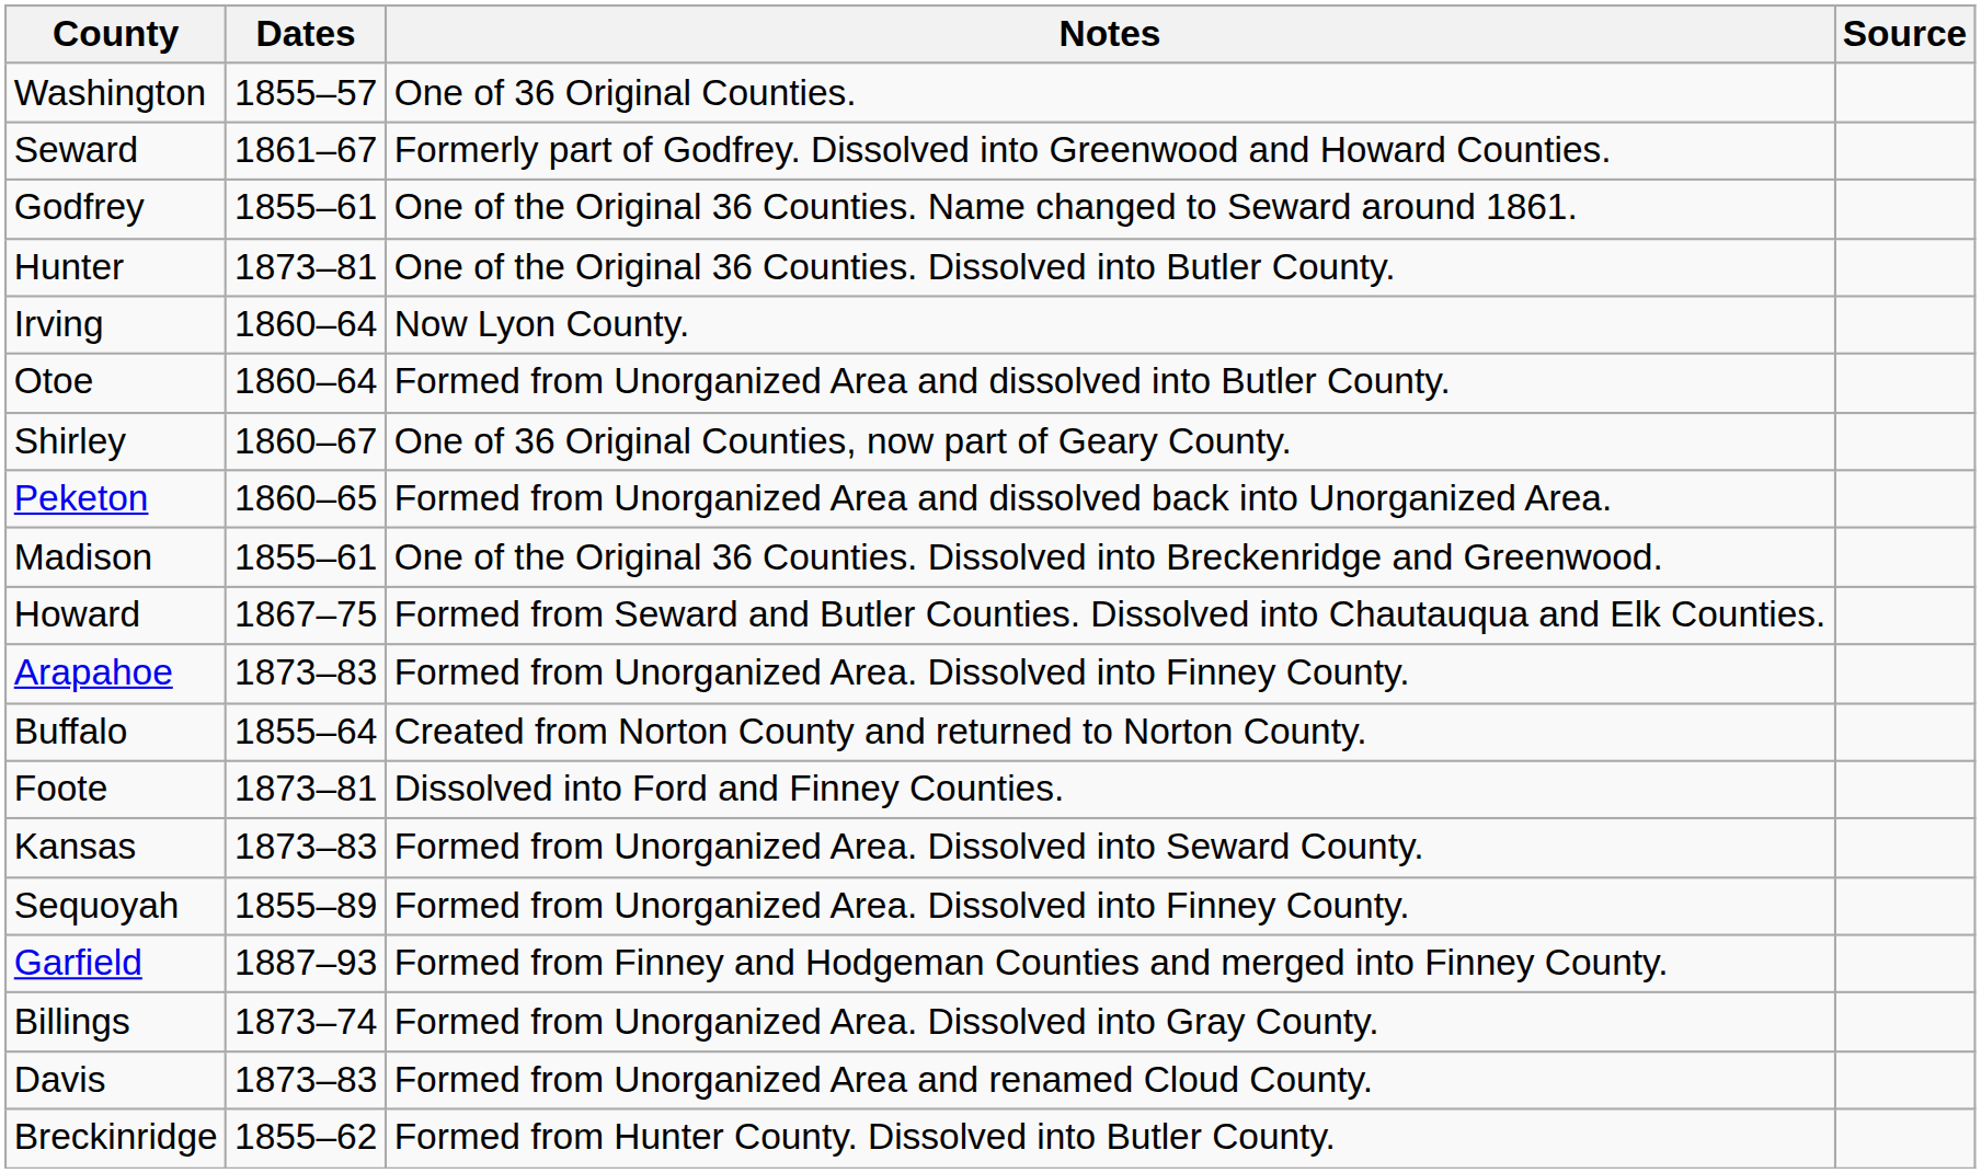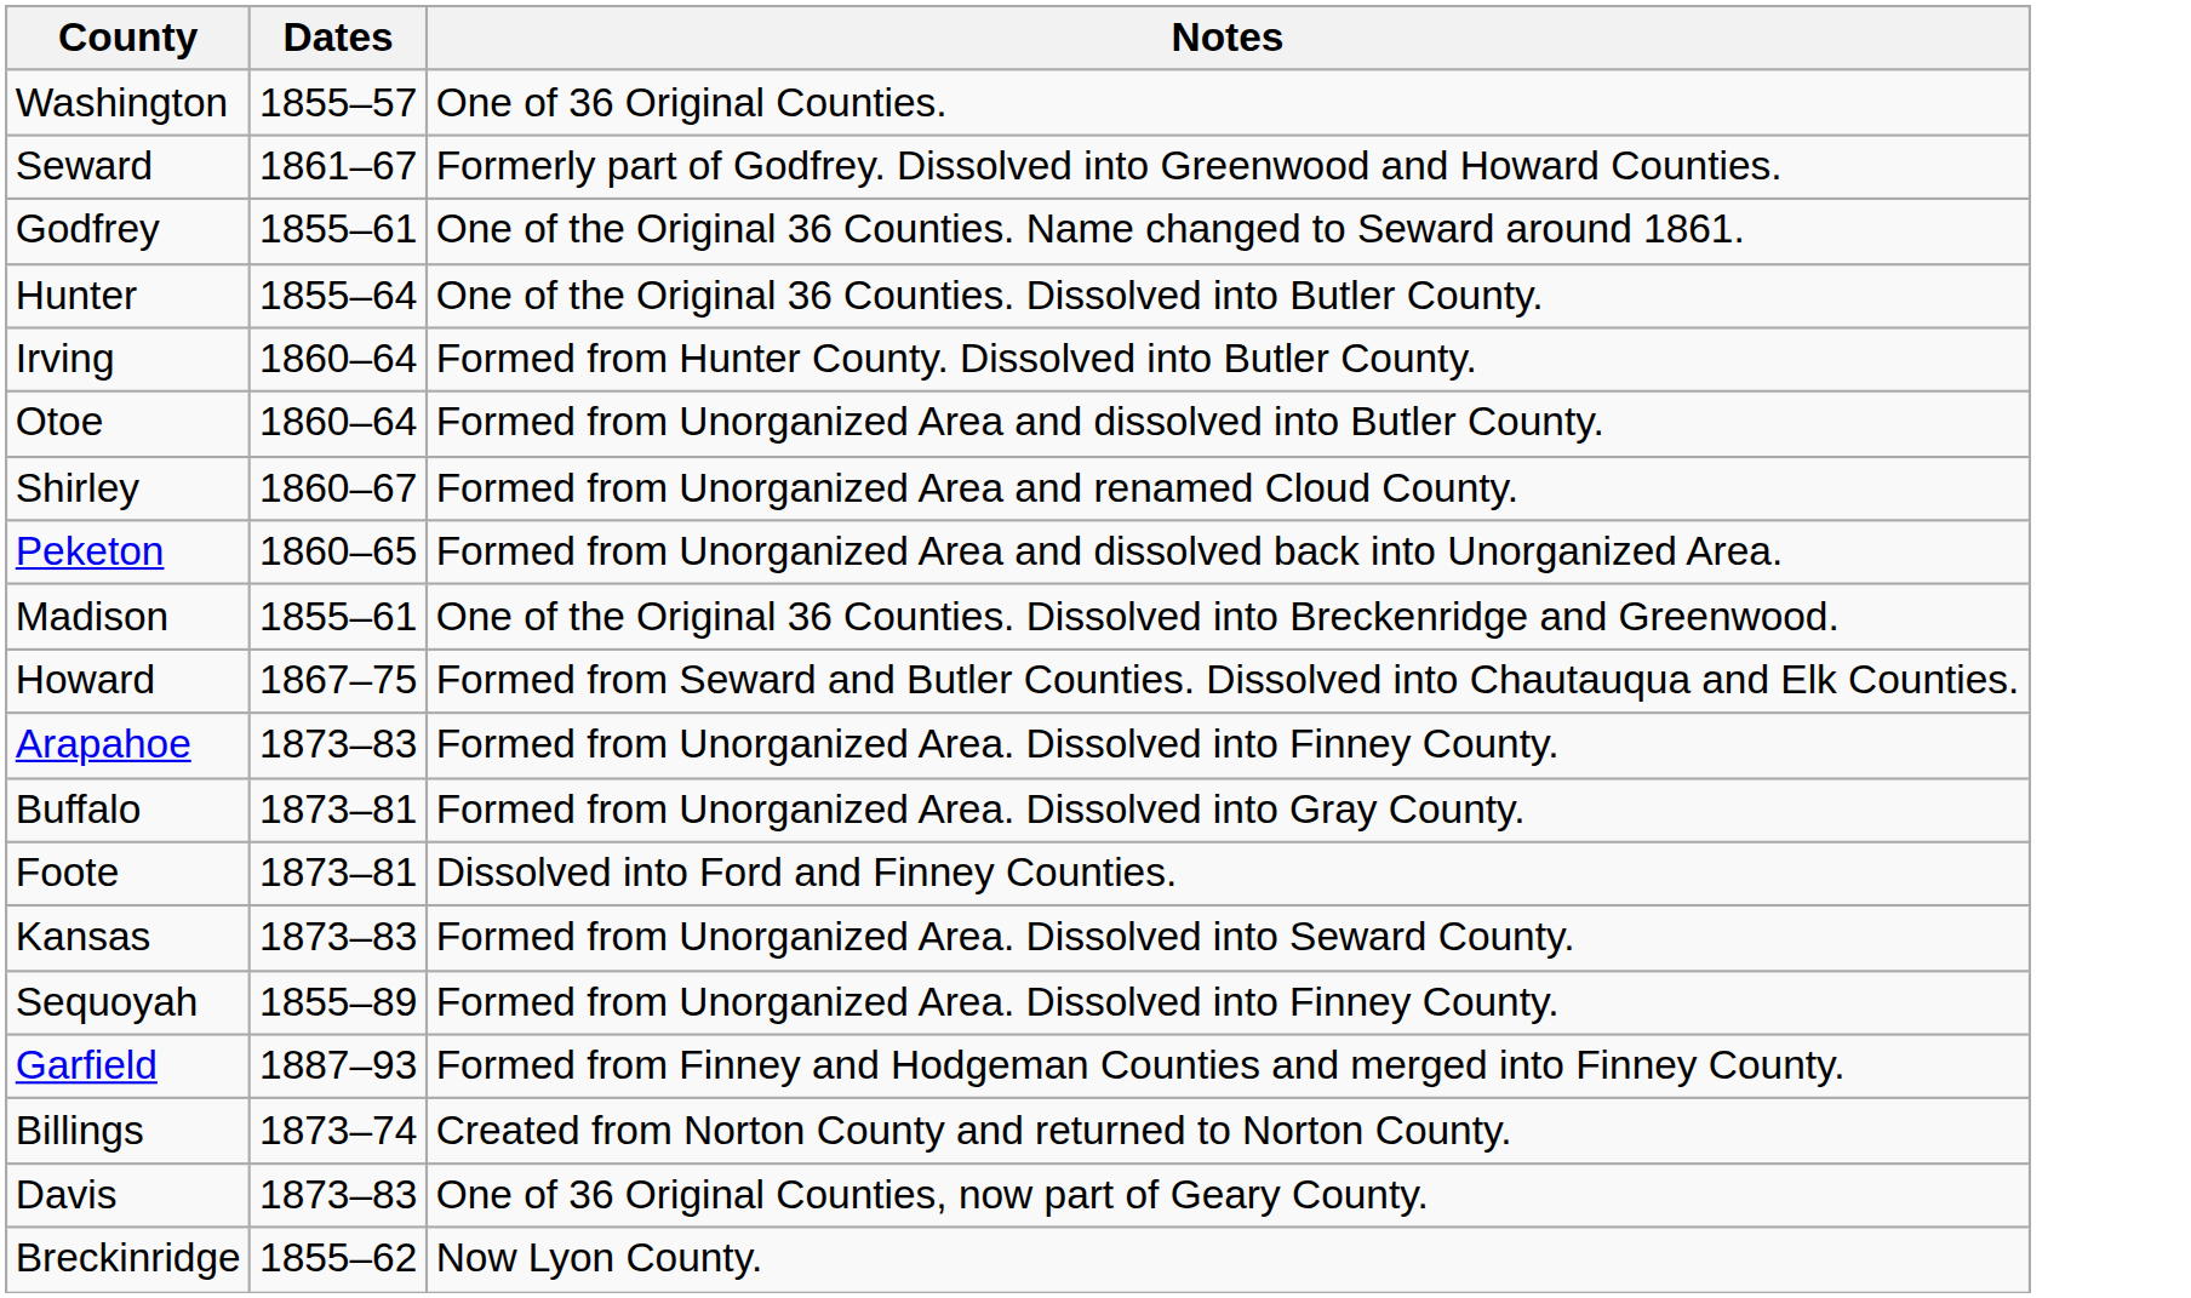- column: Source
Hunter | Dates: 1873–81 -> 1855–64
Irving | Notes: Now Lyon County. -> Formed from Hunter County. Dissolved into Butler County.
Shirley | Notes: One of 36 Original Counties, now part of Geary County. -> Formed from Unorganized Area and renamed Cloud County.
Buffalo | Dates: 1855–64 -> 1873–81
Buffalo | Notes: Created from Norton County and returned to Norton County. -> Formed from Unorganized Area. Dissolved into Gray County.
Billings | Notes: Formed from Unorganized Area. Dissolved into Gray County. -> Created from Norton County and returned to Norton County.
Davis | Notes: Formed from Unorganized Area and renamed Cloud County. -> One of 36 Original Counties, now part of Geary County.
Breckinridge | Notes: Formed from Hunter County. Dissolved into Butler County. -> Now Lyon County.
